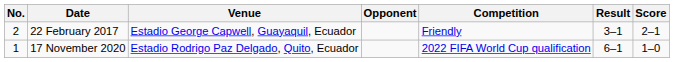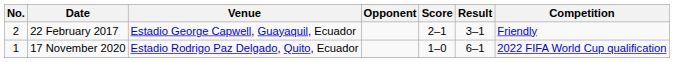columns swapped: Score <-> Competition
